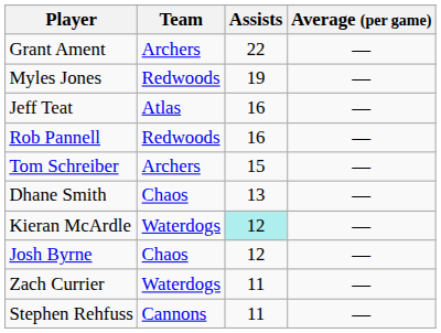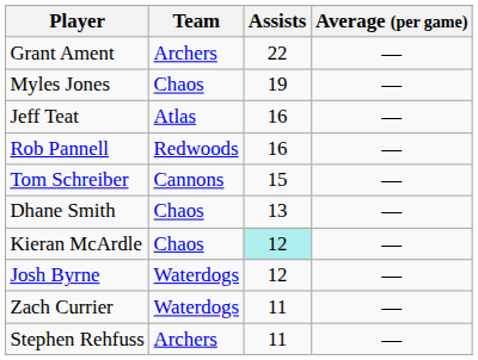Myles Jones | Team: Redwoods -> Chaos
Tom Schreiber | Team: Archers -> Cannons
Kieran McArdle | Team: Waterdogs -> Chaos
Josh Byrne | Team: Chaos -> Waterdogs
Stephen Rehfuss | Team: Cannons -> Archers
